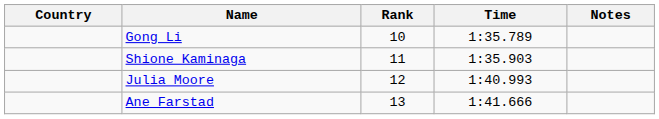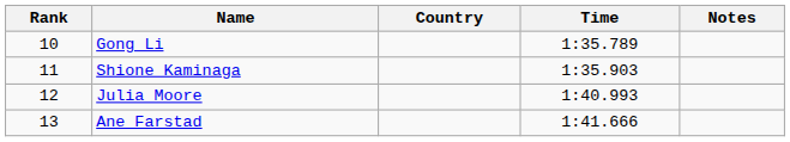columns swapped: Rank <-> Country
